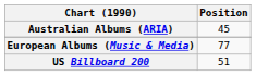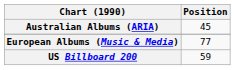US Billboard 200 | Position: 51 -> 59
